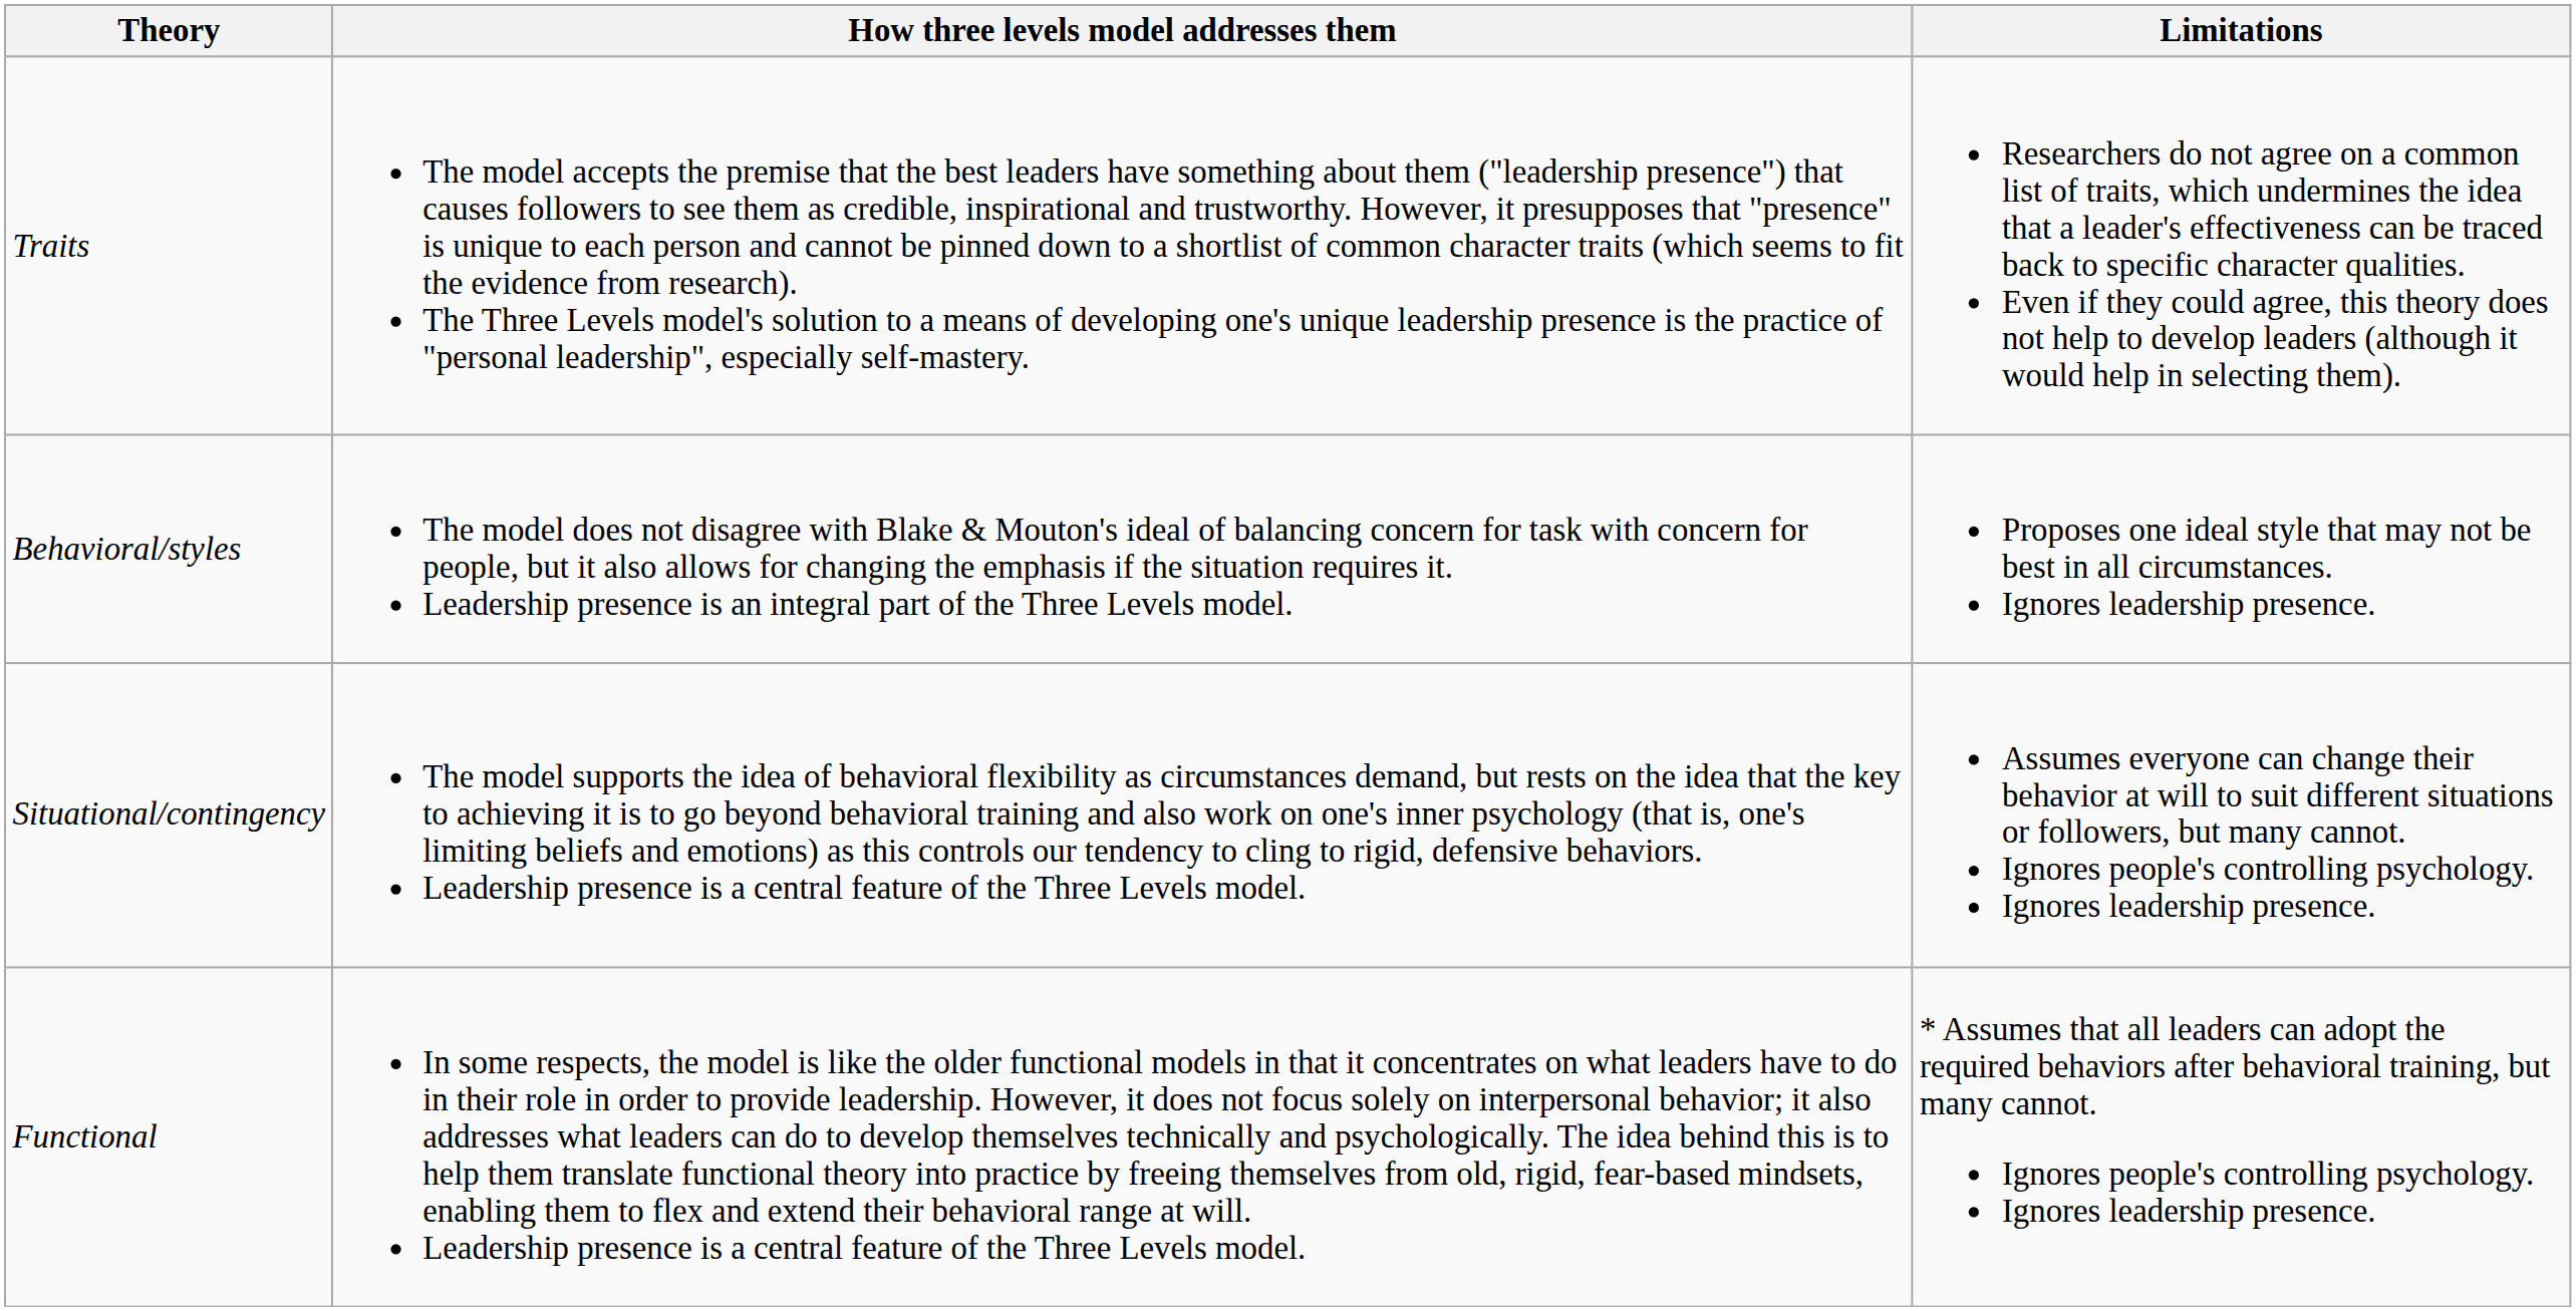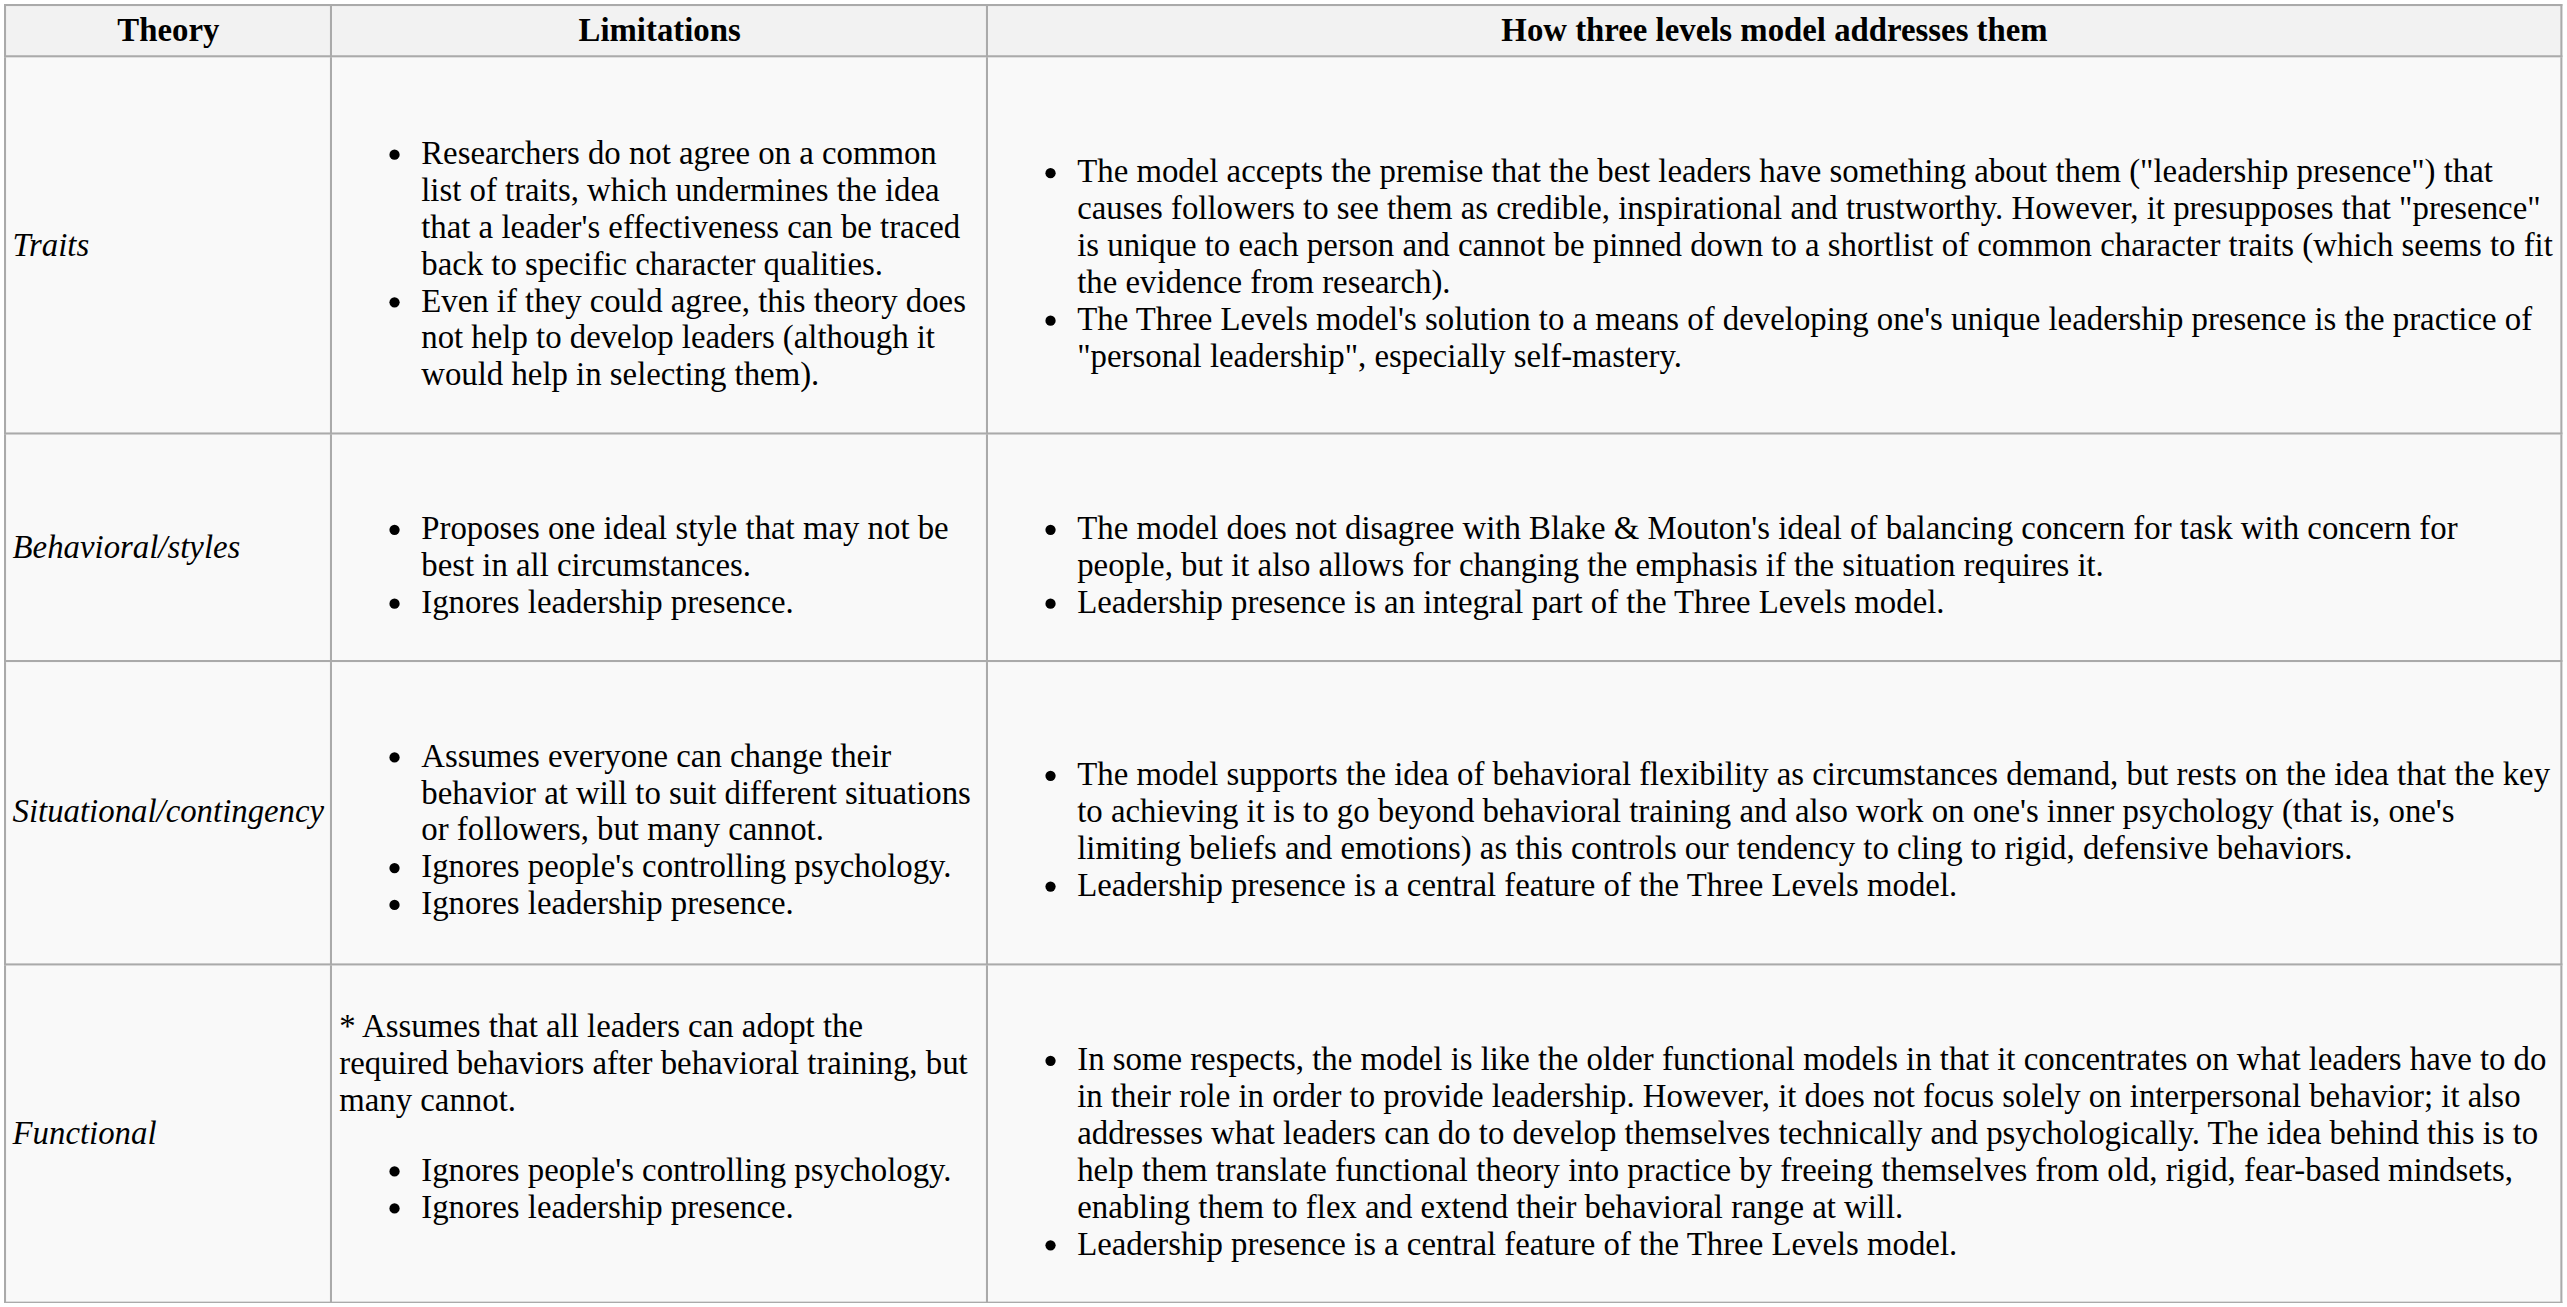columns swapped: Limitations <-> How three levels model addresses them
